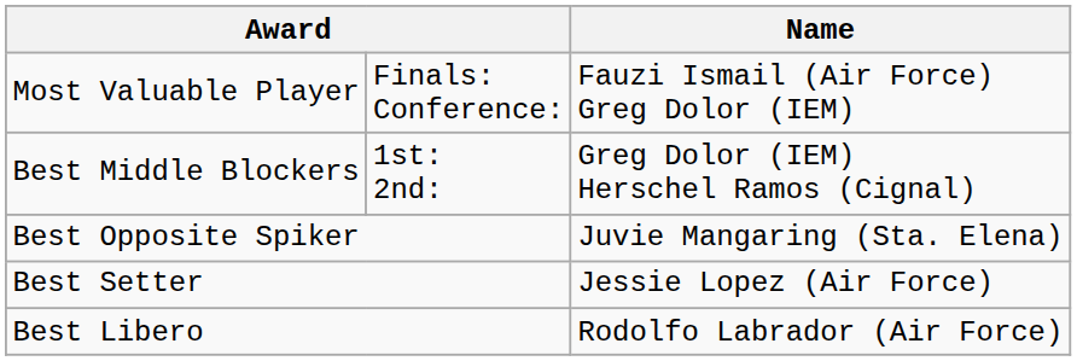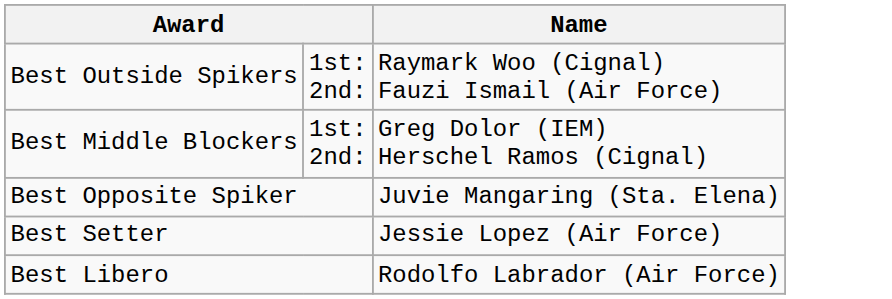- row: Most Valuable Player | Finals: Conference: | Fauzi Ismail (Air Force) Greg Dolor (IEM)
+ row: Best Outside Spikers | 1st: 2nd: | Raymark Woo (Cignal) Fauzi Ismail (Air Force)
